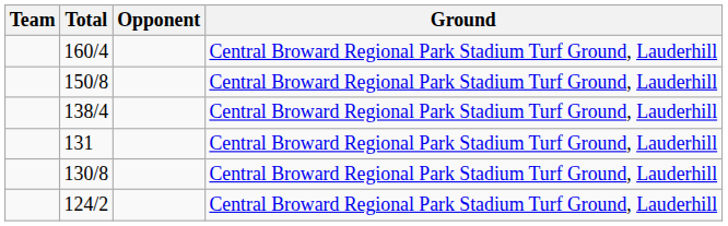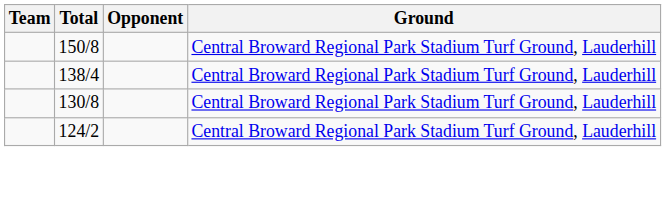- row: 160/4 | Central Broward Regional Park Stadium Turf Ground, Lauderhill
- row: 131 | Central Broward Regional Park Stadium Turf Ground, Lauderhill
